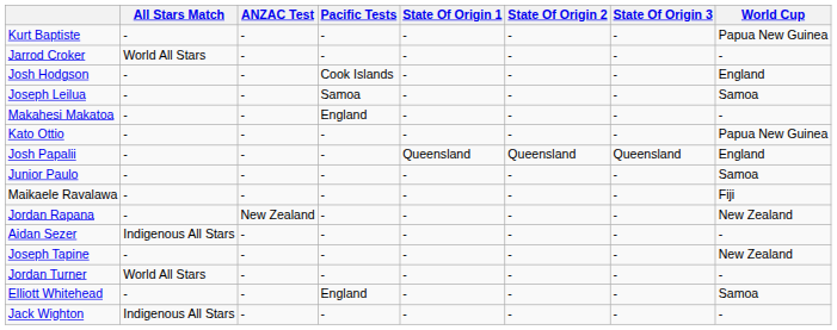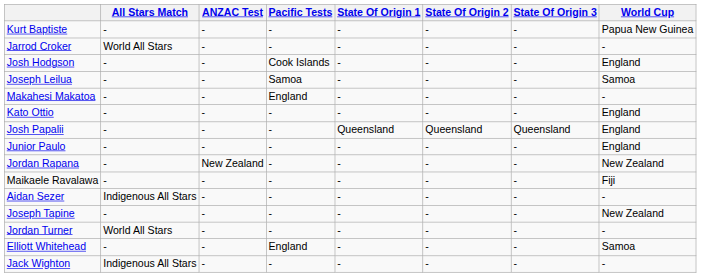Kato Ottio | World Cup: Papua New Guinea -> England
Junior Paulo | World Cup: Samoa -> England
rows swapped: Jordan Rapana <-> Maikaele Ravalawa
